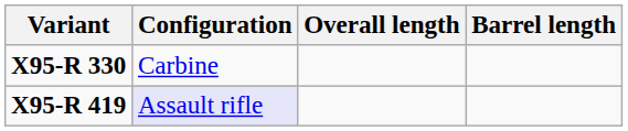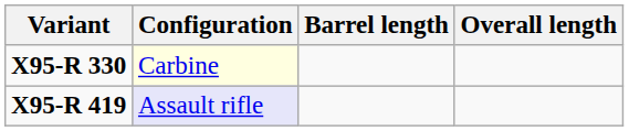columns swapped: Barrel length <-> Overall length
X95-R 330 | Configuration: no background -> lightyellow background
